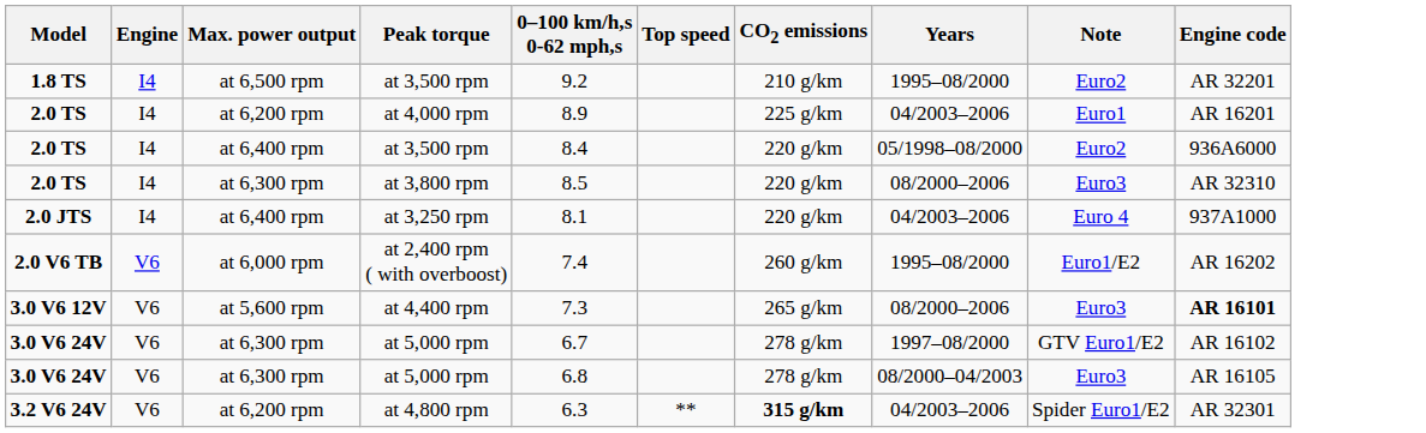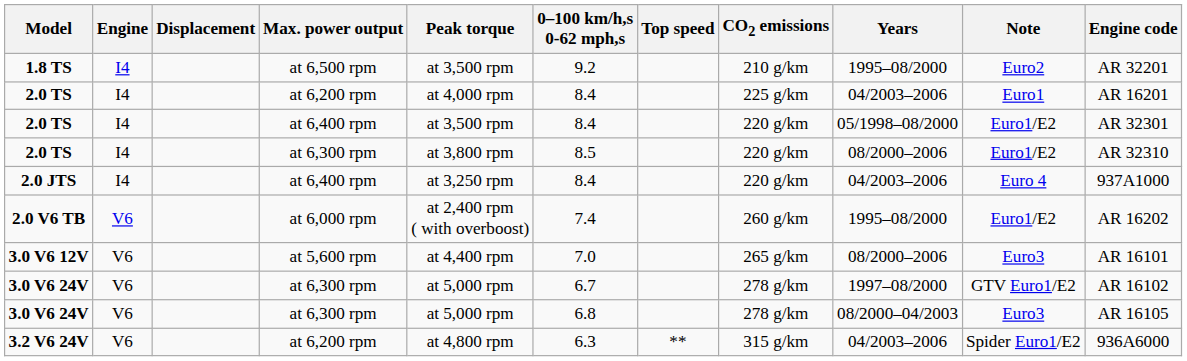+ column: Displacement
2.0 TS / at 6,200 rpm | 0–100 km/h,s 0-62 mph,s: 8.9 -> 8.4
2.0 TS / at 6,400 rpm | Note: Euro2 -> Euro1/E2
2.0 TS / at 6,400 rpm | Engine code: 936A6000 -> AR 32301
2.0 TS / at 6,300 rpm | Note: Euro3 -> Euro1/E2
2.0 JTS | 0–100 km/h,s 0-62 mph,s: 8.1 -> 8.4
3.0 V6 12V | 0–100 km/h,s 0-62 mph,s: 7.3 -> 7.0
3.0 V6 12V | Engine code: bold -> normal
3.2 V6 24V | CO2 emissions: bold -> normal
3.2 V6 24V | Engine code: AR 32301 -> 936A6000
